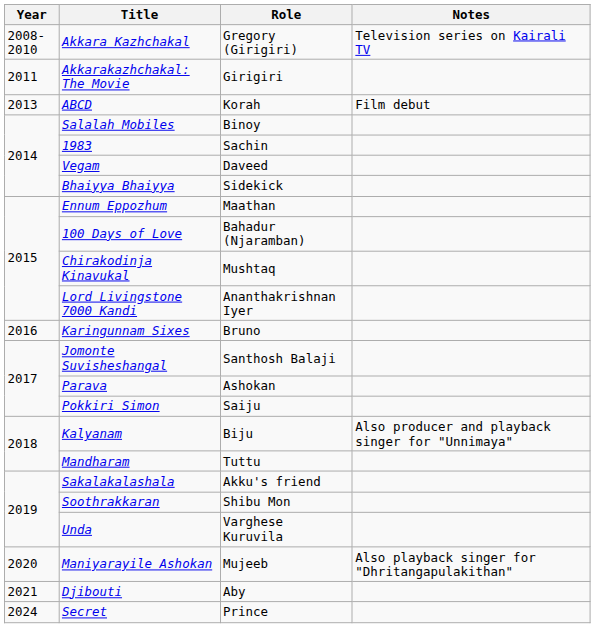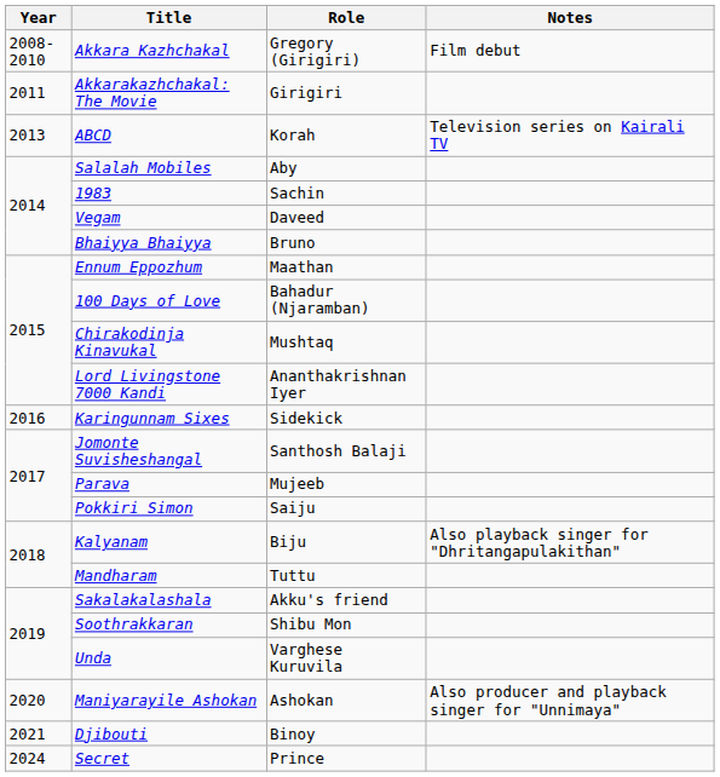Akkara Kazhchakal | Notes: Television series on Kairali TV -> Film debut
ABCD | Notes: Film debut -> Television series on Kairali TV
Salalah Mobiles | Role: Binoy -> Aby
Bhaiyya Bhaiyya | Role: Sidekick -> Bruno
Karingunnam Sixes | Role: Bruno -> Sidekick
Parava | Role: Ashokan -> Mujeeb
Kalyanam | Notes: Also producer and playback singer for "Unnimaya" -> Also playback singer for "Dhritangapulakithan"
Maniyarayile Ashokan | Role: Mujeeb -> Ashokan
Maniyarayile Ashokan | Notes: Also playback singer for "Dhritangapulakithan" -> Also producer and playback singer for "Unnimaya"
Djibouti | Role: Aby -> Binoy
